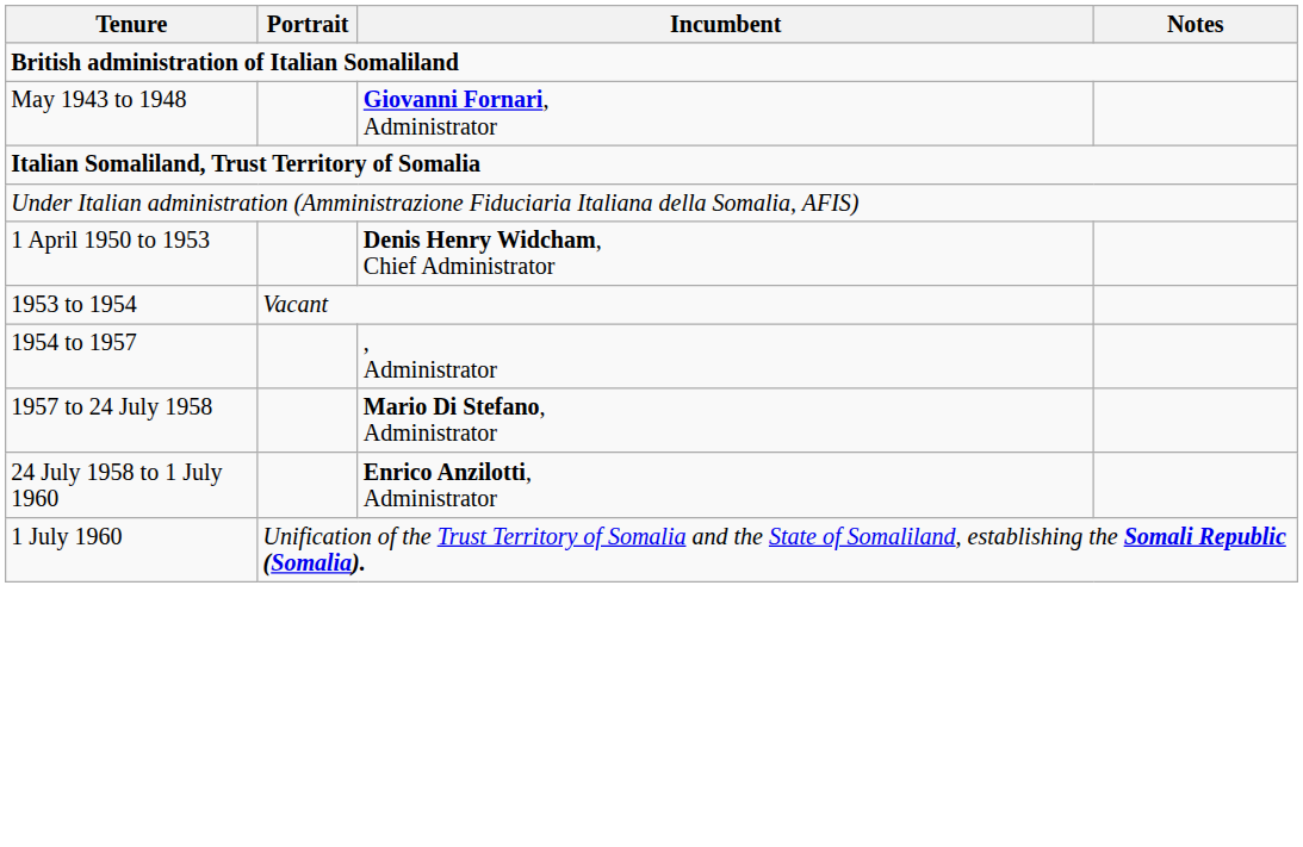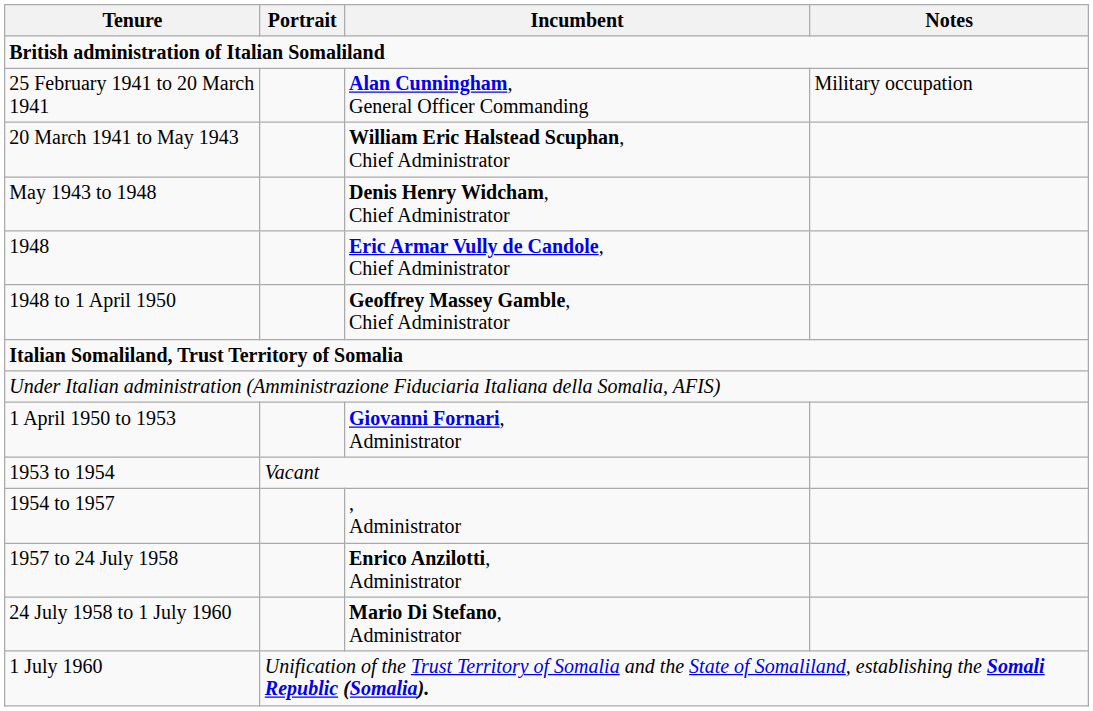+ row: 25 February 1941 to 20 March 1941 | Alan Cunningham, General Officer Commanding | Military occupation
+ row: 20 March 1941 to May 1943 | William Eric Halstead Scuphan, Chief Administrator
May 1943 to 1948 | Incumbent: Giovanni Fornari, Administrator -> Denis Henry Widcham, Chief Administrator
+ row: 1948 | Eric Armar Vully de Candole, Chief Administrator
+ row: 1948 to 1 April 1950 | Geoffrey Massey Gamble, Chief Administrator
1 April 1950 to 1953 | Incumbent: Denis Henry Widcham, Chief Administrator -> Giovanni Fornari, Administrator
1957 to 24 July 1958 | Incumbent: Mario Di Stefano, Administrator -> Enrico Anzilotti, Administrator
24 July 1958 to 1 July 1960 | Incumbent: Enrico Anzilotti, Administrator -> Mario Di Stefano, Administrator
